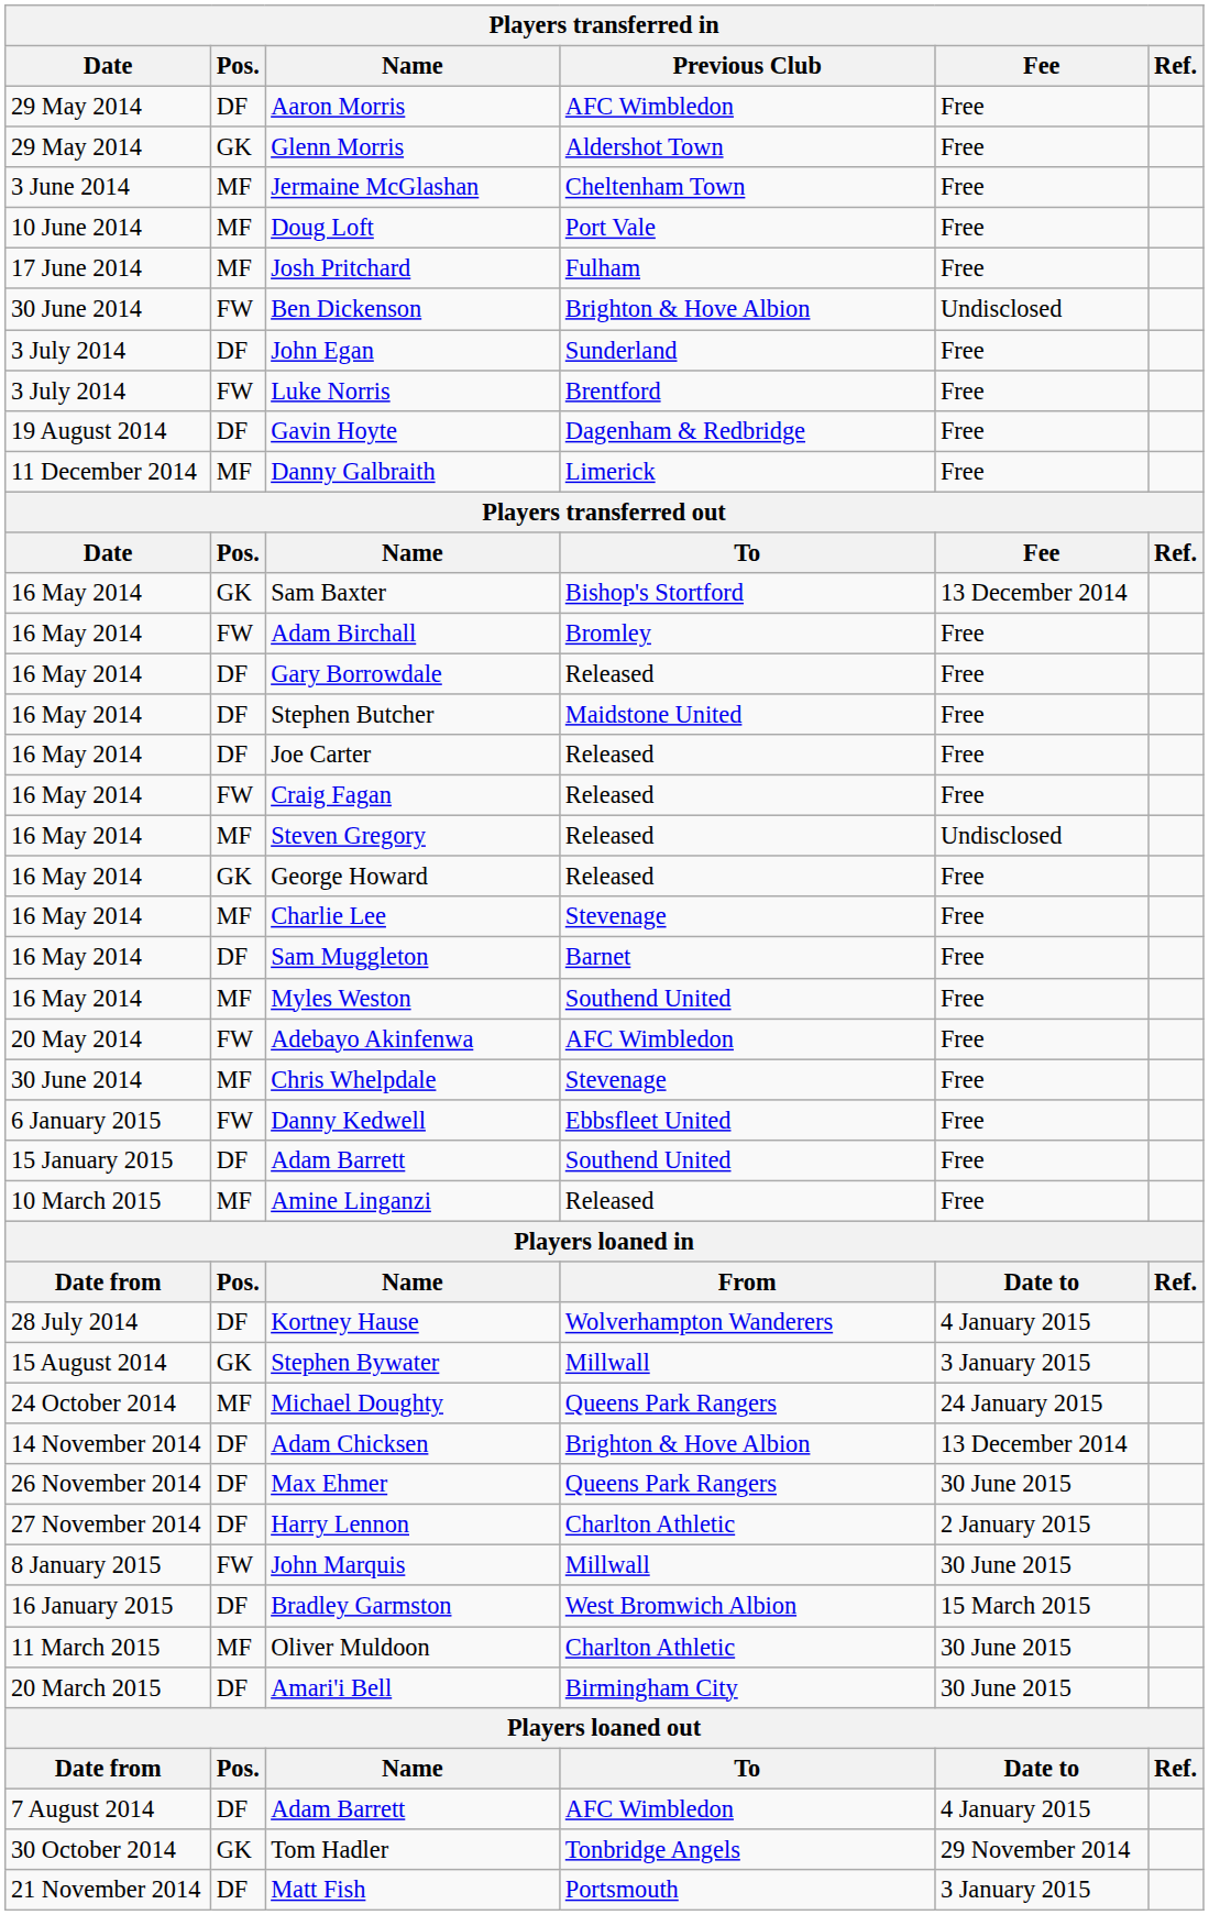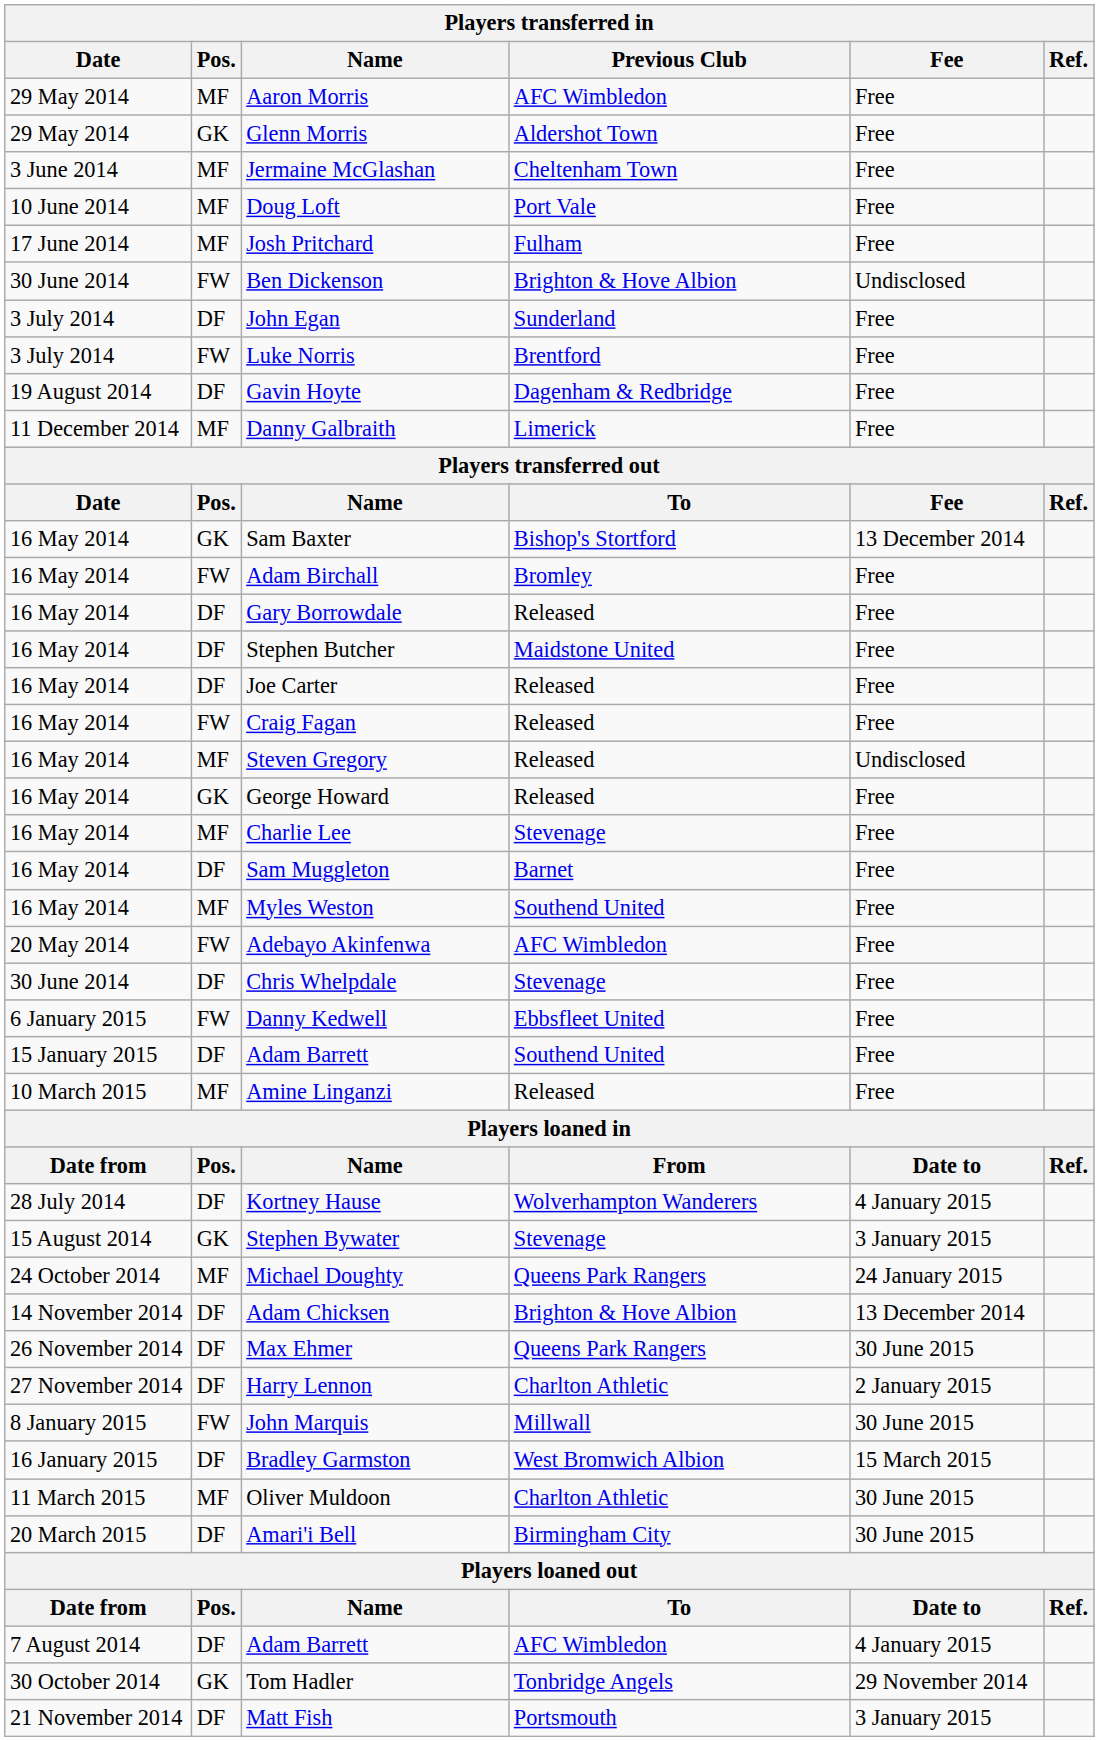Aaron Morris | Players transferred in / Pos.: DF -> MF
Chris Whelpdale | Players transferred in / Pos.: MF -> DF
Stephen Bywater | Players transferred in / Previous Club: Millwall -> Stevenage
